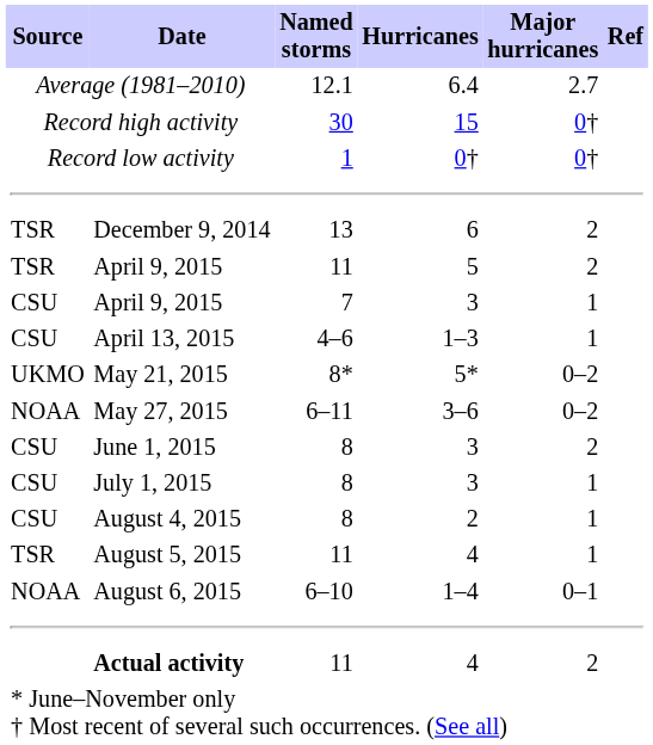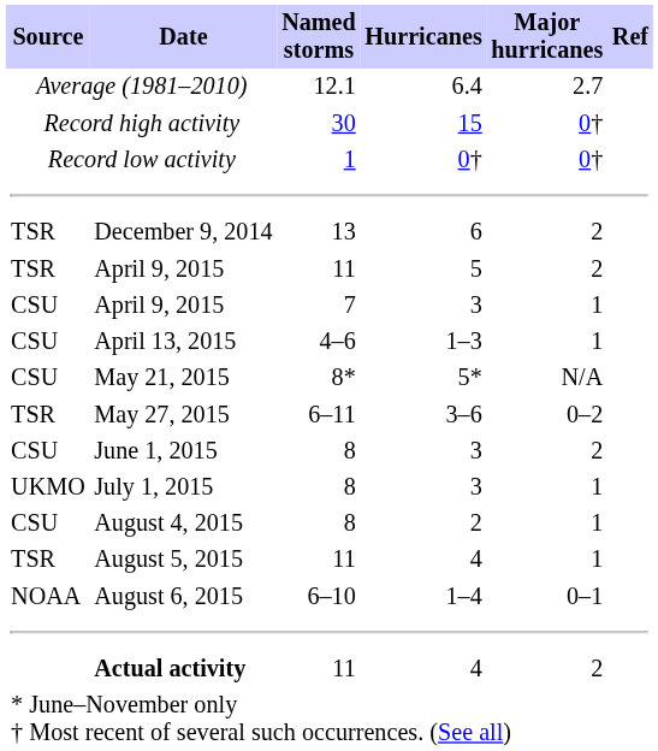May 21, 2015 | Source: UKMO -> CSU
May 21, 2015 | Major hurricanes: 0–2 -> N/A
May 27, 2015 | Source: NOAA -> TSR
July 1, 2015 | Source: CSU -> UKMO
